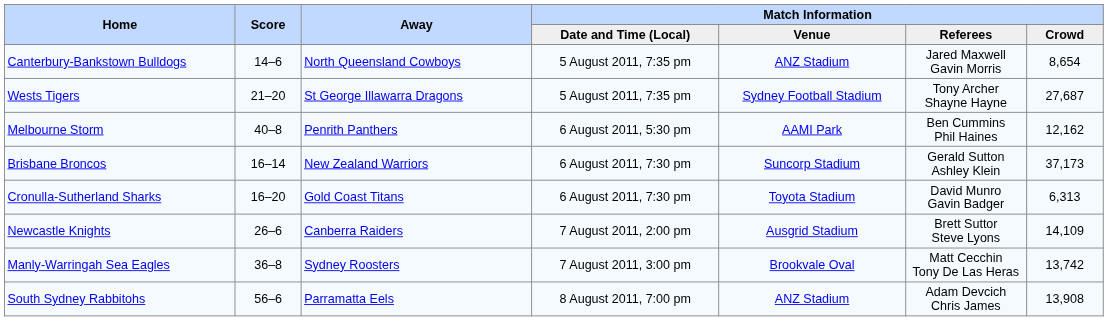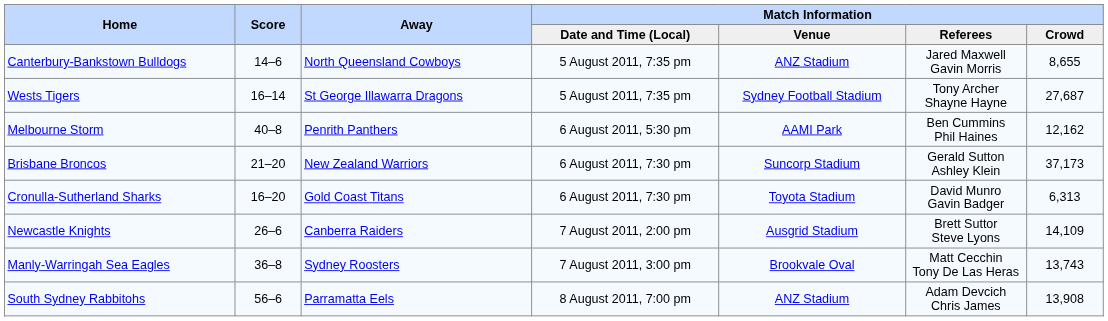Canterbury-Bankstown Bulldogs | Match Information / Crowd: 8,654 -> 8,655
Wests Tigers | Score: 21–20 -> 16–14
Brisbane Broncos | Score: 16–14 -> 21–20
Manly-Warringah Sea Eagles | Match Information / Crowd: 13,742 -> 13,743
